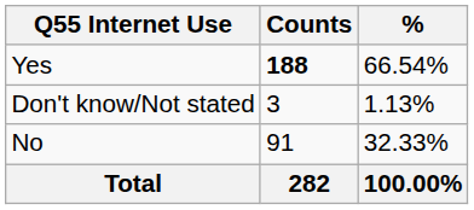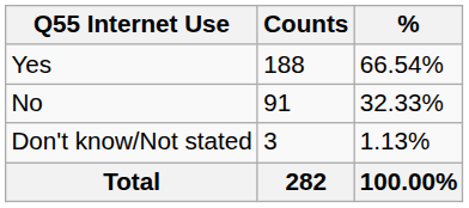Yes | Counts: bold -> normal
rows swapped: No <-> Don't know/Not stated
